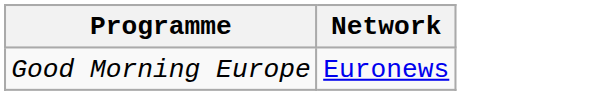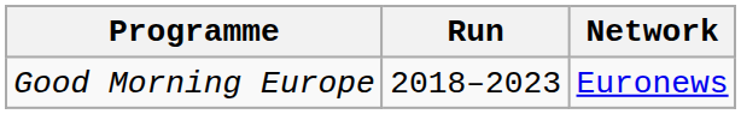+ column: Run | 2018–2023
